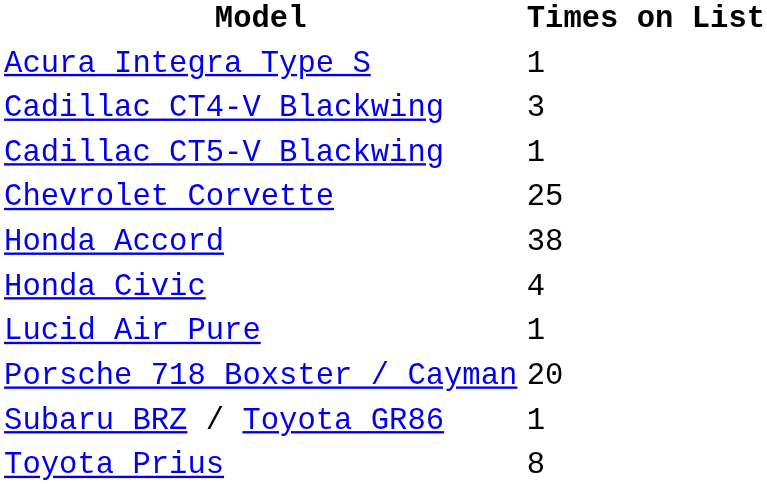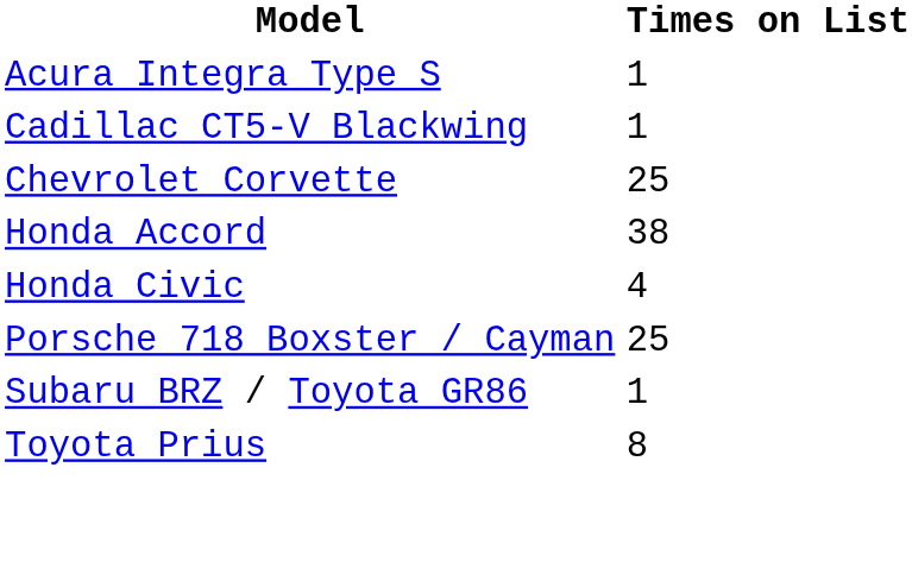- row: Cadillac CT4-V Blackwing | 3
- row: Lucid Air Pure | 1
Porsche 718 Boxster / Cayman | Times on List: 20 -> 25
